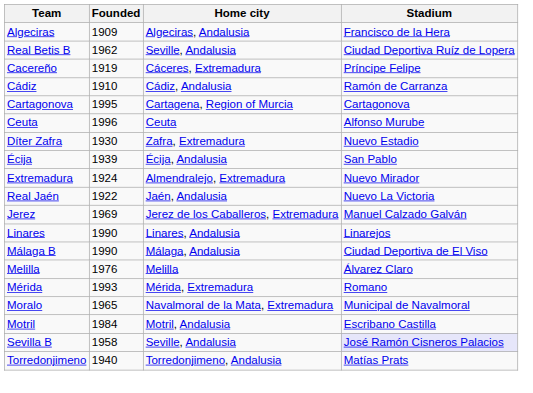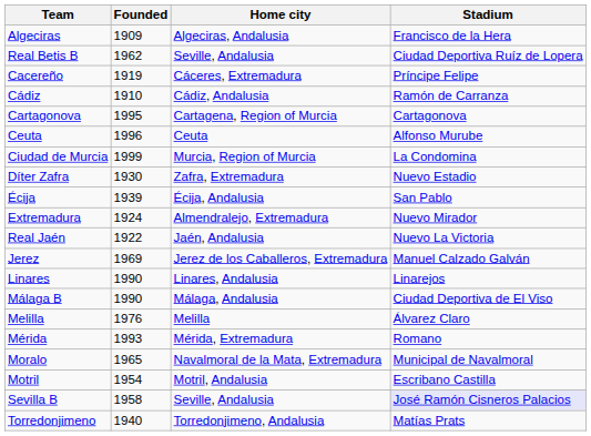+ row: Ciudad de Murcia | 1999 | Murcia, Region of Murcia | La Condomina
Motril | Founded: 1984 -> 1954
